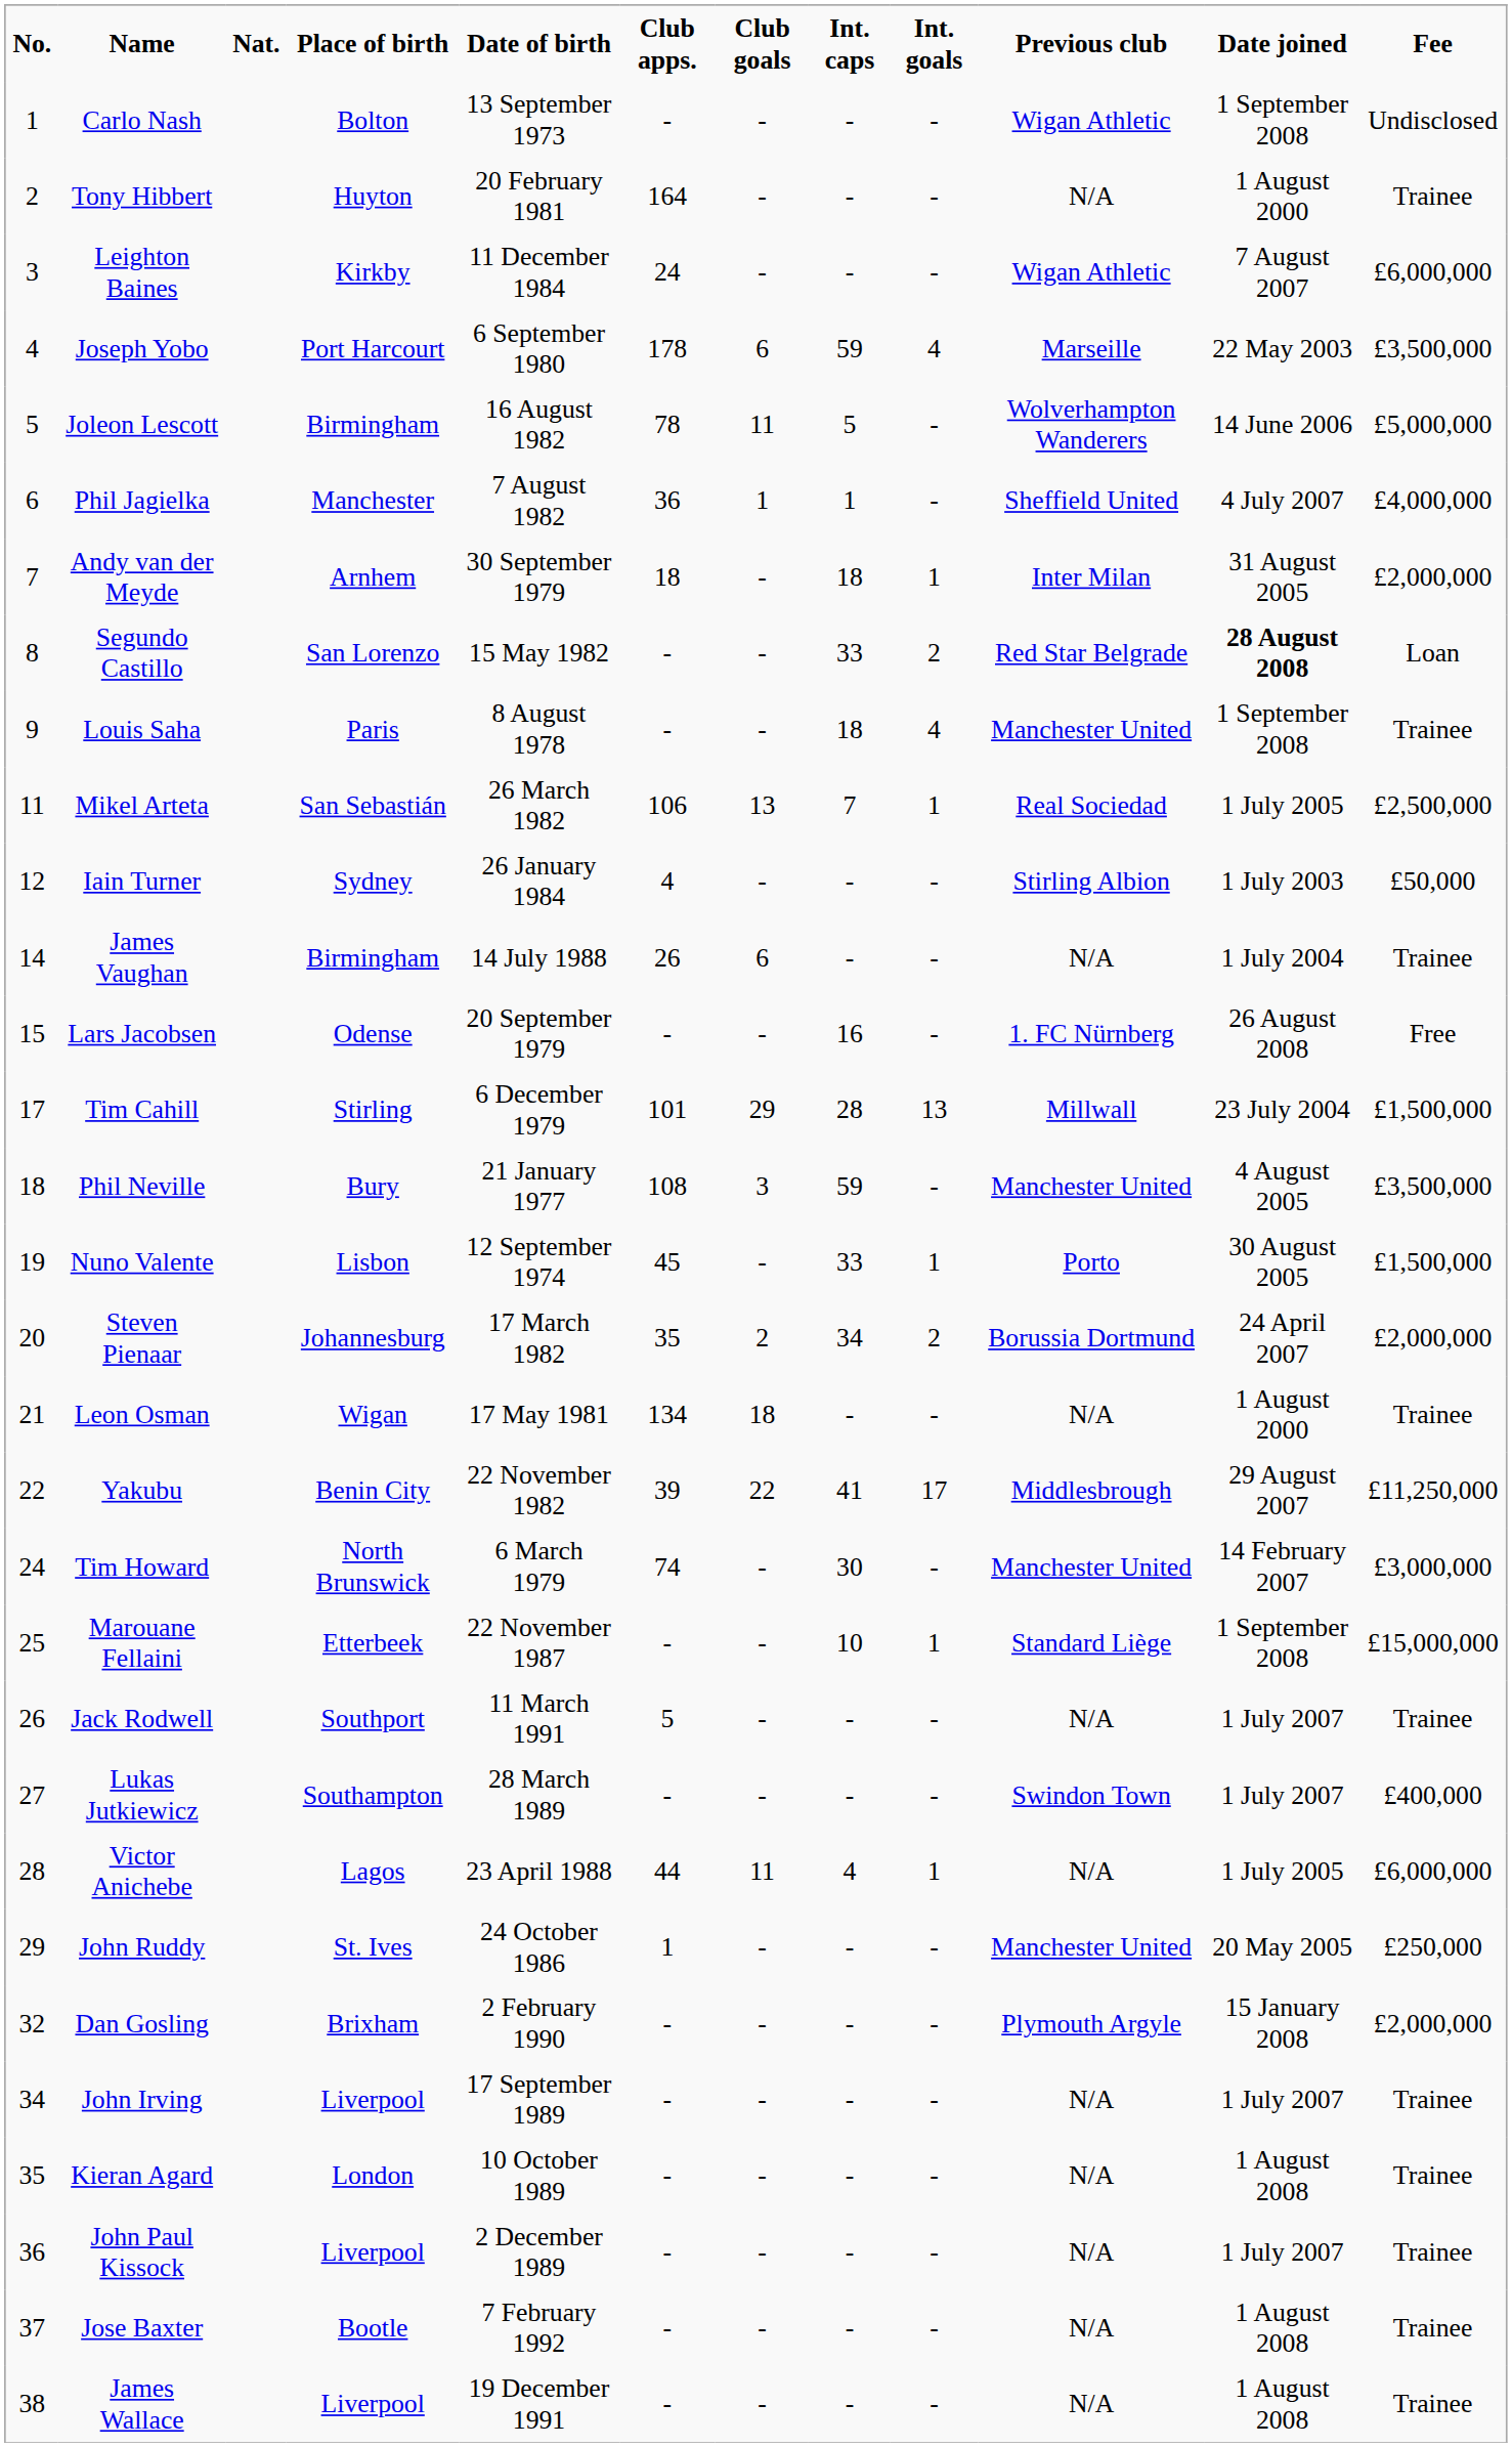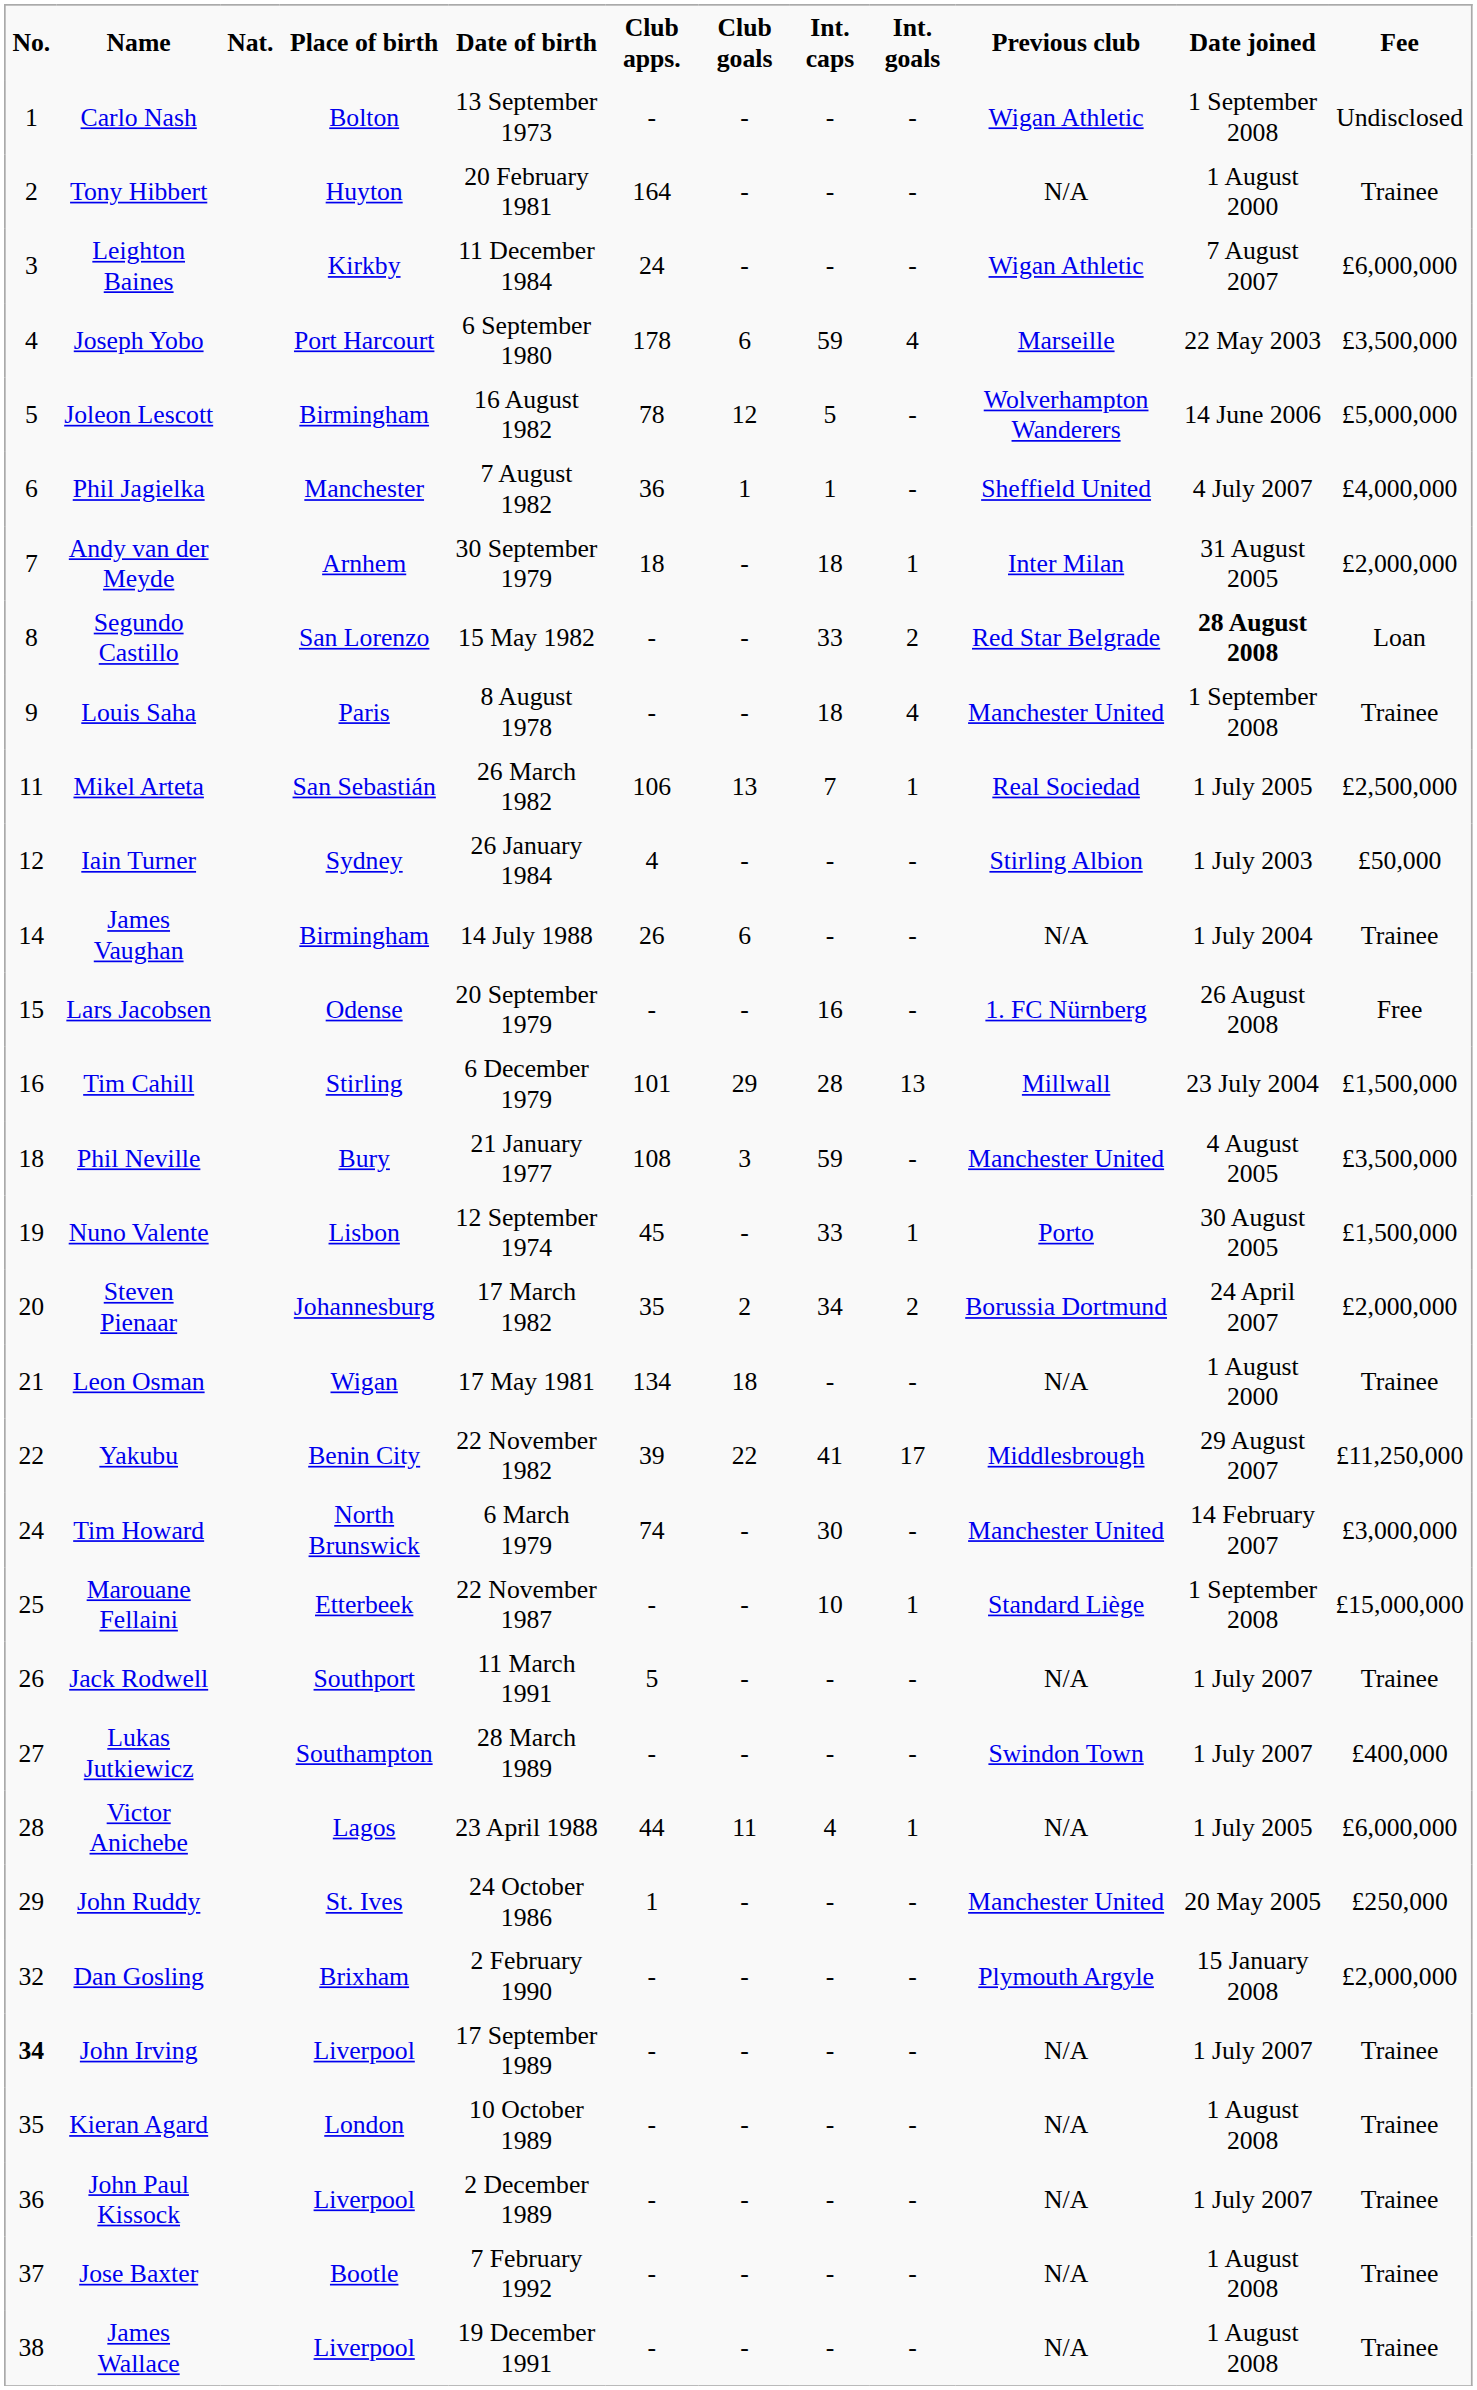Joleon Lescott | Club goals: 11 -> 12
Tim Cahill | No.: 17 -> 16
John Irving | No.: normal -> bold
